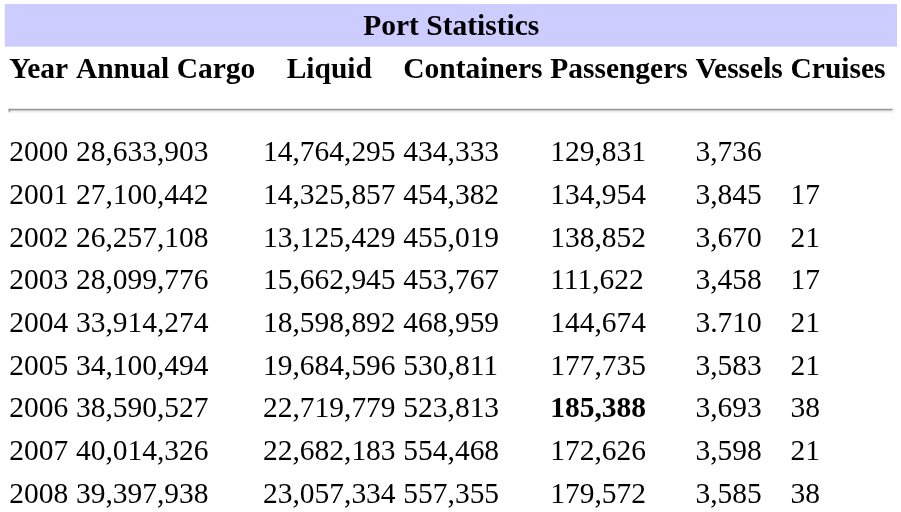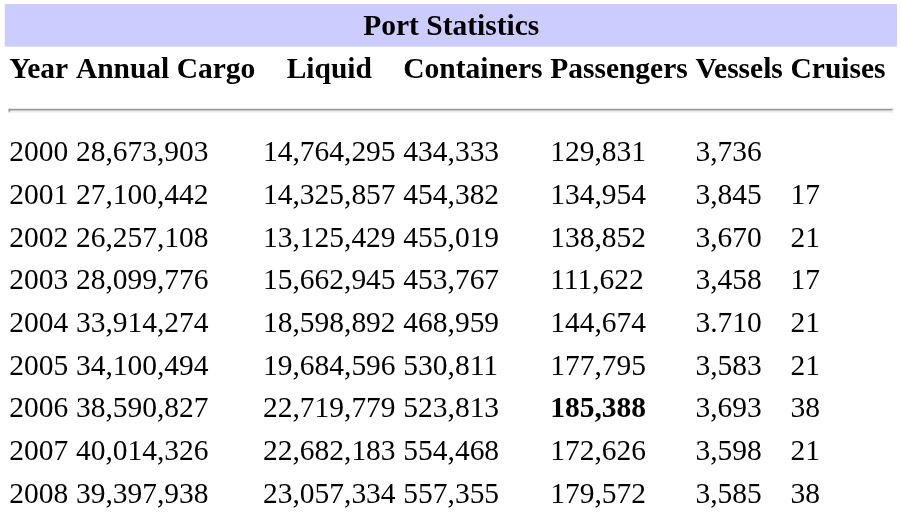2000 | Annual Cargo: 28,633,903 -> 28,673,903
2005 | Passengers: 177,735 -> 177,795
2006 | Annual Cargo: 38,590,527 -> 38,590,827
